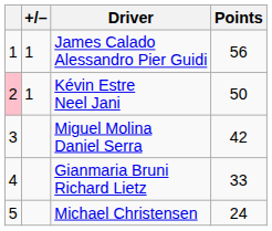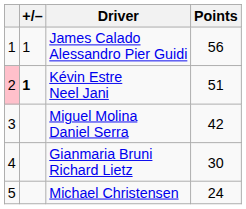Kévin Estre Neel Jani | +/–: normal -> bold
Kévin Estre Neel Jani | Points: 50 -> 51
Gianmaria Bruni Richard Lietz | Points: 33 -> 30
